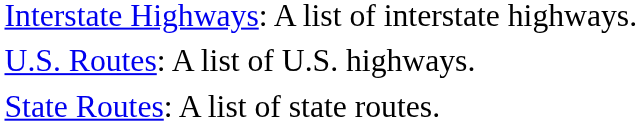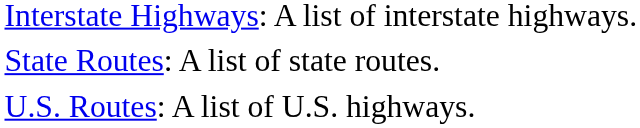rows swapped: U.S. Routes: A list of U.S. highways. <-> State Routes: A list of state routes.
